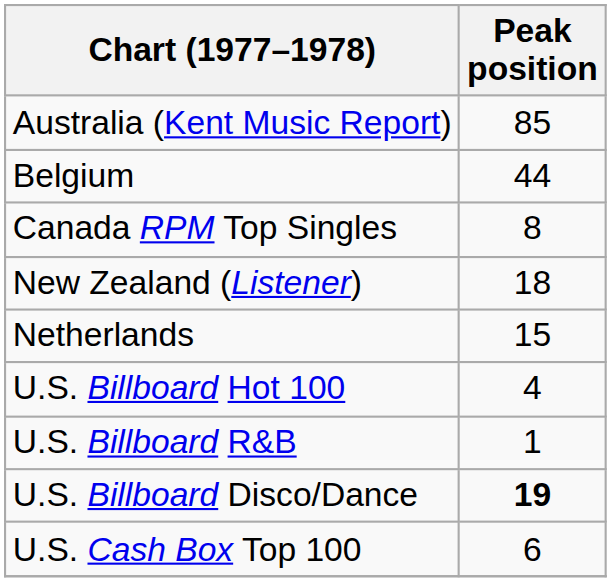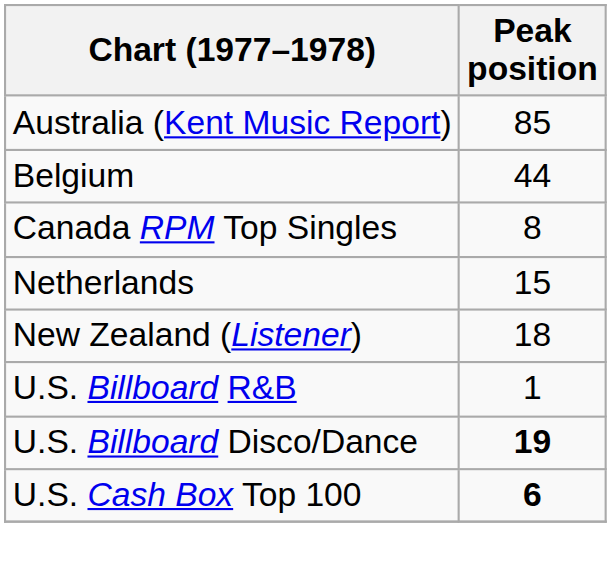rows swapped: Netherlands <-> New Zealand (Listener)
- row: U.S. Billboard Hot 100 | 4
U.S. Cash Box Top 100 | Peak position: normal -> bold
